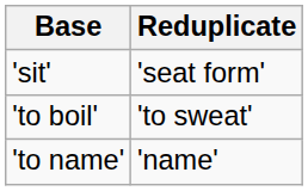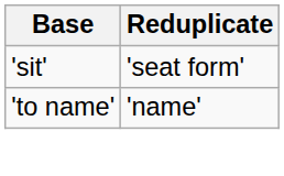- row: 'to boil' | 'to sweat'
